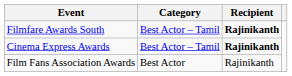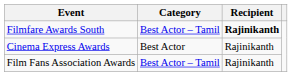Cinema Express Awards | Category: Best Actor – Tamil -> Best Actor
Cinema Express Awards | Recipient: bold -> normal
Film Fans Association Awards | Category: Best Actor -> Best Actor – Tamil
